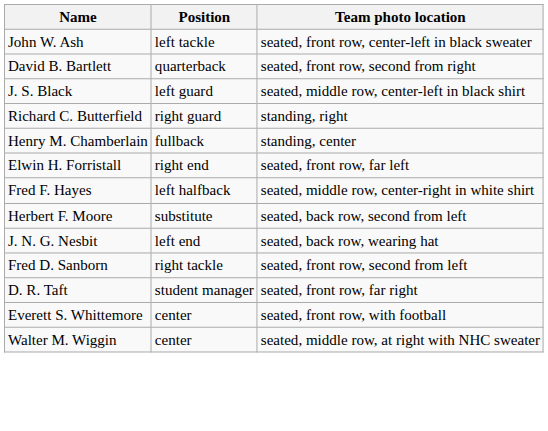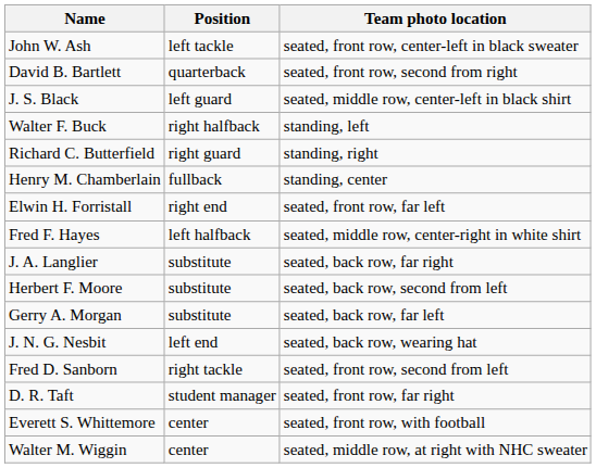+ row: Walter F. Buck | right halfback | standing, left
+ row: J. A. Langlier | substitute | seated, back row, far right
+ row: Gerry A. Morgan | substitute | seated, back row, far left
